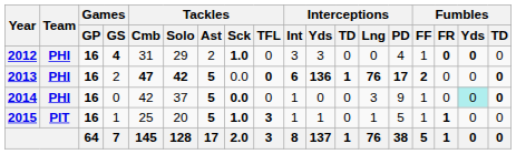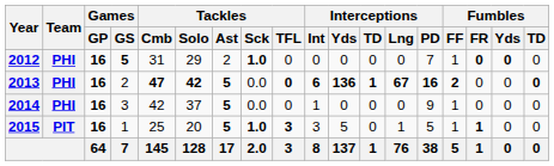2012 | Games / GS: 4 -> 5
2012 | Interceptions / Int: 3 -> 0
2012 | Interceptions / Yds: 3 -> 0
2012 | Interceptions / PD: 4 -> 7
2013 | Interceptions / Lng: 76 -> 67
2013 | Interceptions / PD: 17 -> 16
2014 | Games / GS: 0 -> 3
2014 | Tackles / Sck: bold -> normal
2014 | Interceptions / Lng: 3 -> 0
2014 | Fumbles / Yds: paleturquoise background -> no background
2014 | Fumbles / TD: bold -> normal
2015 | Interceptions / Int: 1 -> 3
2015 | Interceptions / Yds: 1 -> 5
